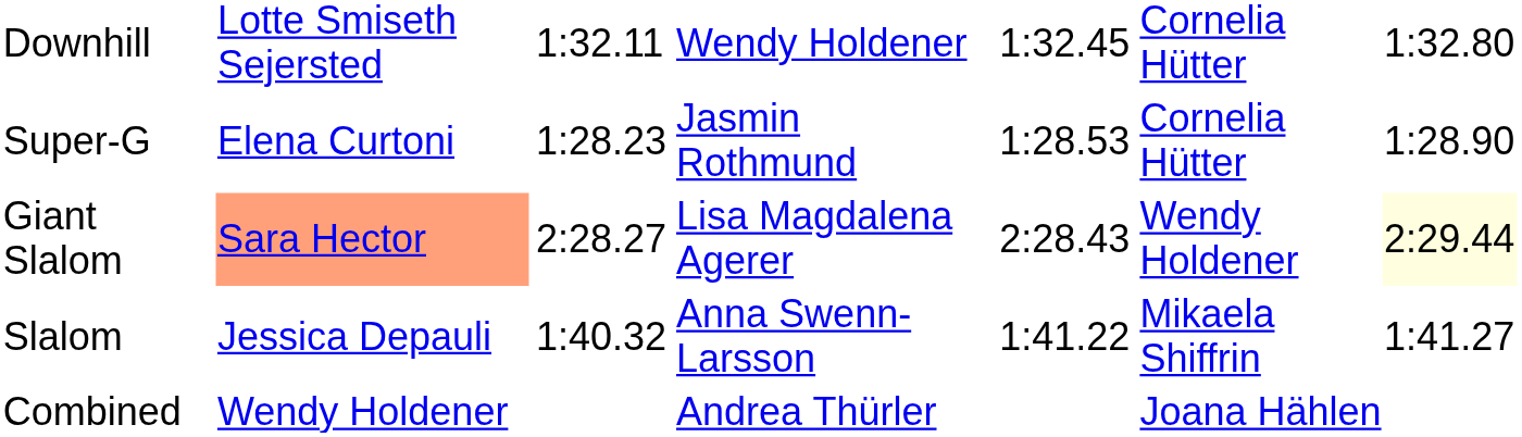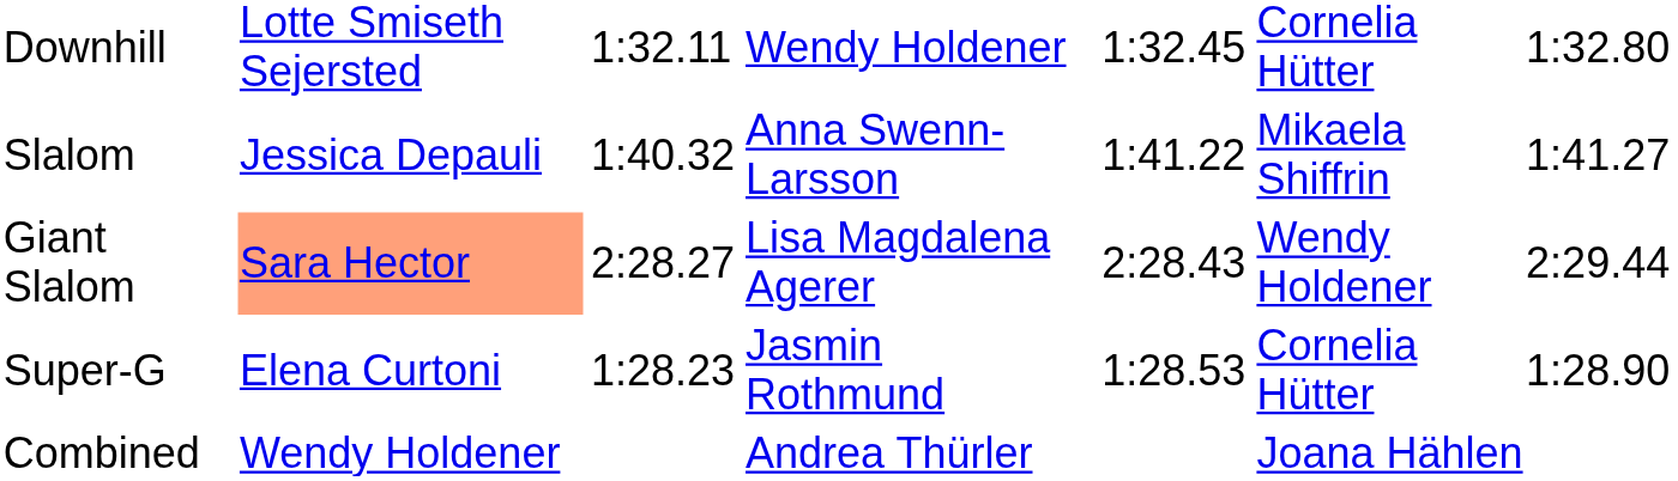rows swapped: Super-G <-> Slalom
Giant Slalom | column 7: lightyellow background -> no background
